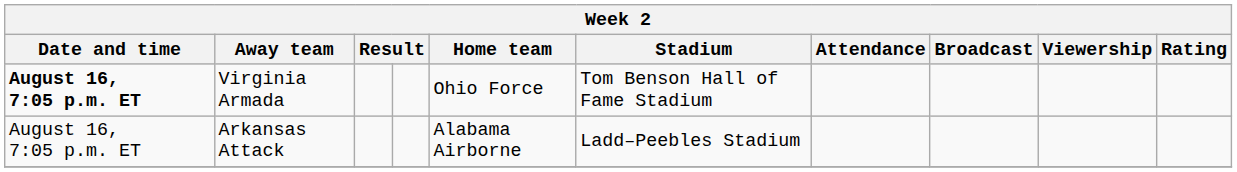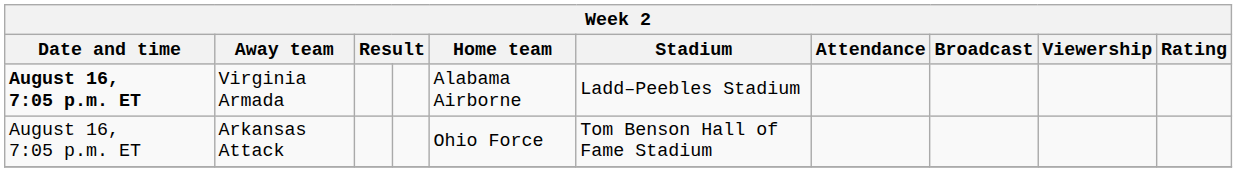Virginia Armada | Home team: Ohio Force -> Alabama Airborne
Virginia Armada | Stadium: Tom Benson Hall of Fame Stadium -> Ladd–Peebles Stadium
Arkansas Attack | Home team: Alabama Airborne -> Ohio Force
Arkansas Attack | Stadium: Ladd–Peebles Stadium -> Tom Benson Hall of Fame Stadium
